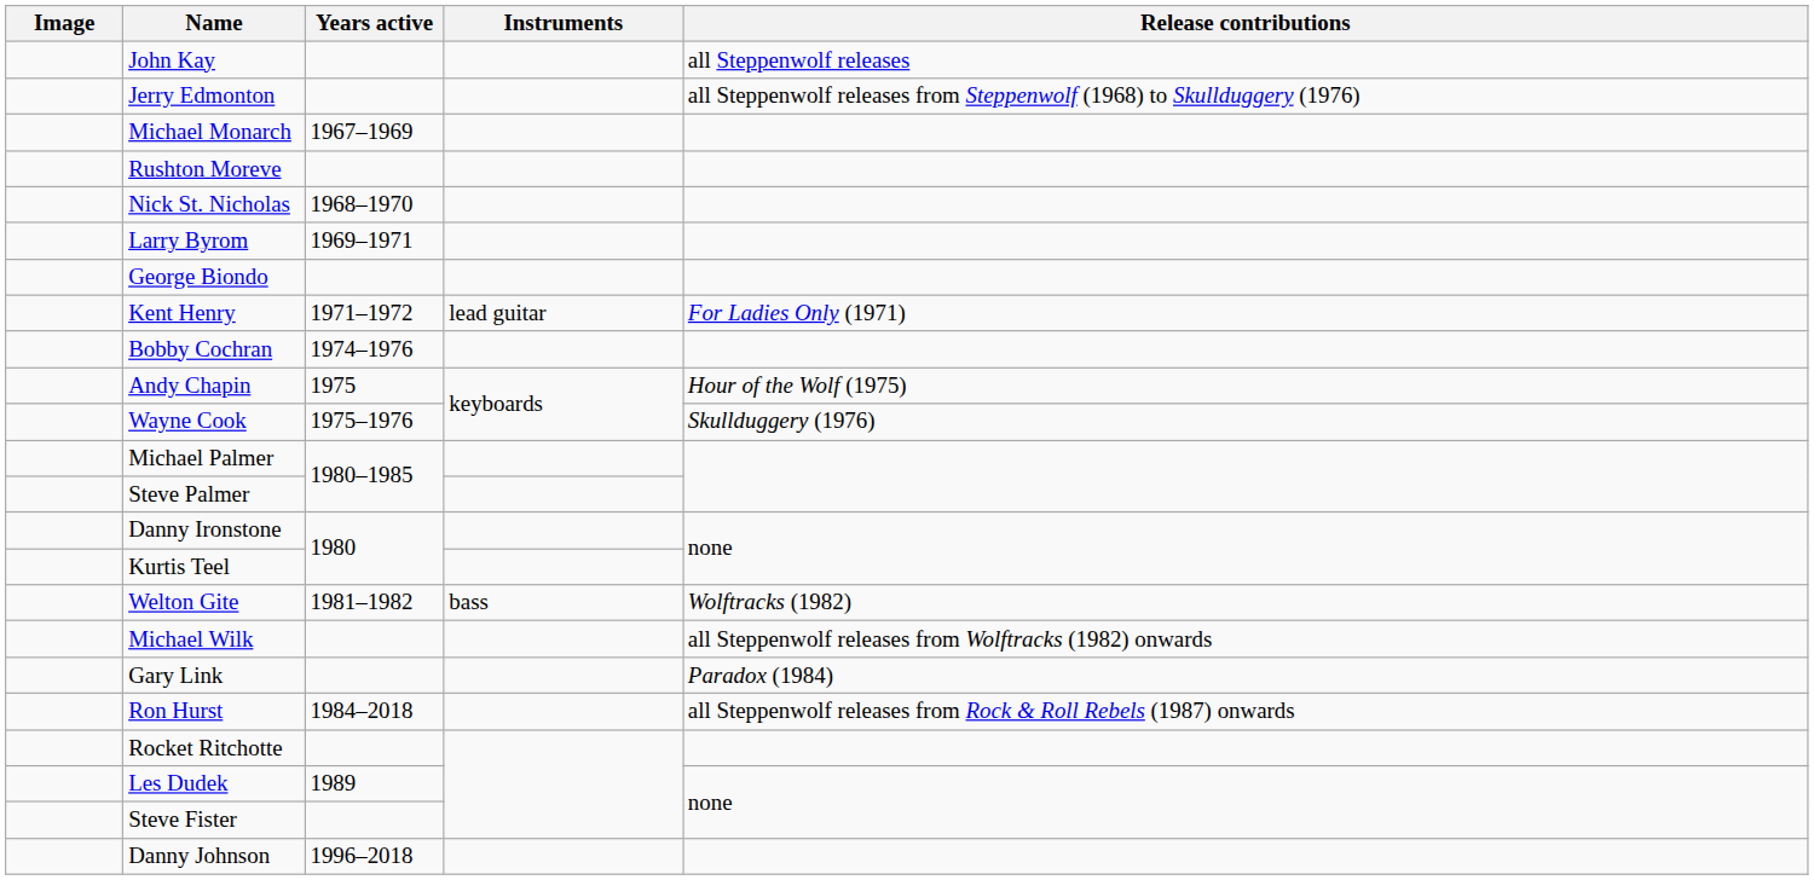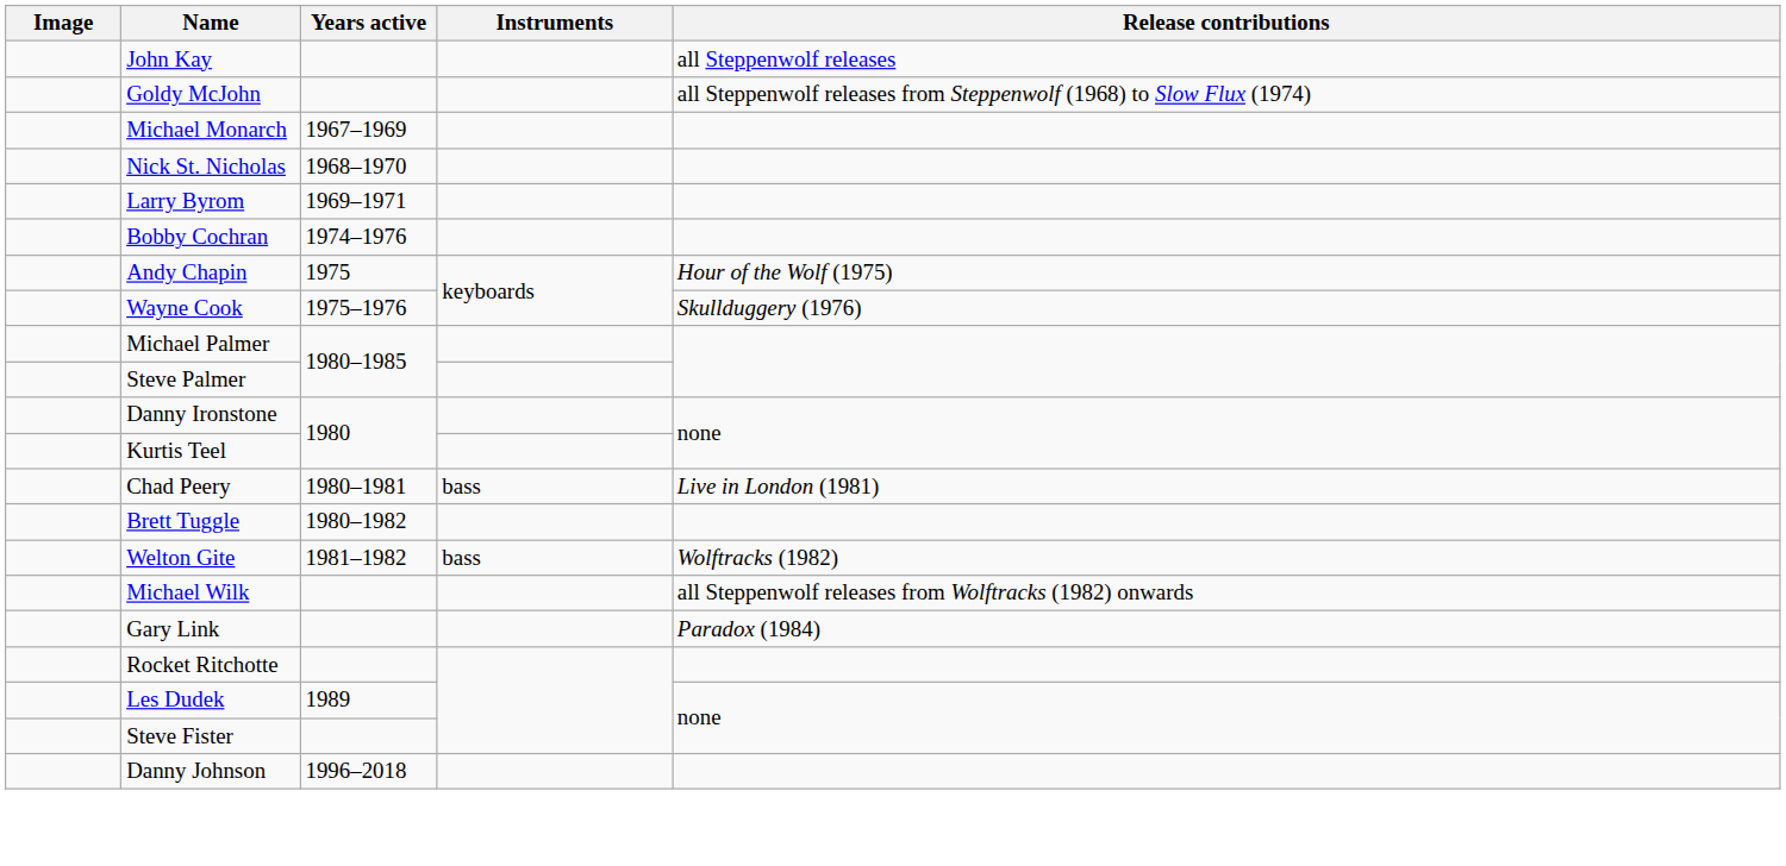- row: Jerry Edmonton | all Steppenwolf releases from Steppenwolf (1968) to Skullduggery (1976)
+ row: Goldy McJohn | all Steppenwolf releases from Steppenwolf (1968) to Slow Flux (1974)
- row: Rushton Moreve
- row: George Biondo
- row: Kent Henry | 1971–1972 | lead guitar | For Ladies Only (1971)
+ row: Chad Peery | 1980–1981 | bass | Live in London (1981)
+ row: Brett Tuggle | 1980–1982
- row: Ron Hurst | 1984–2018 | all Steppenwolf releases from Rock & Roll Rebels (1987) onwards
